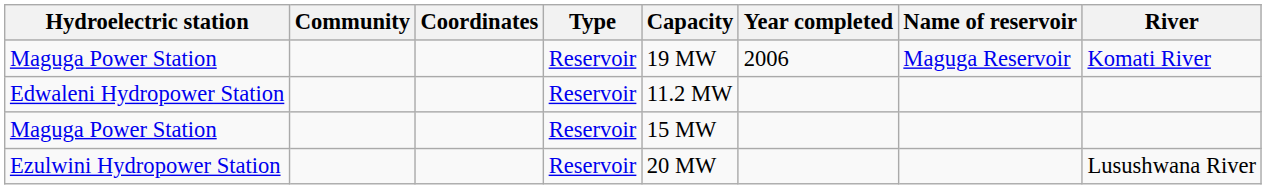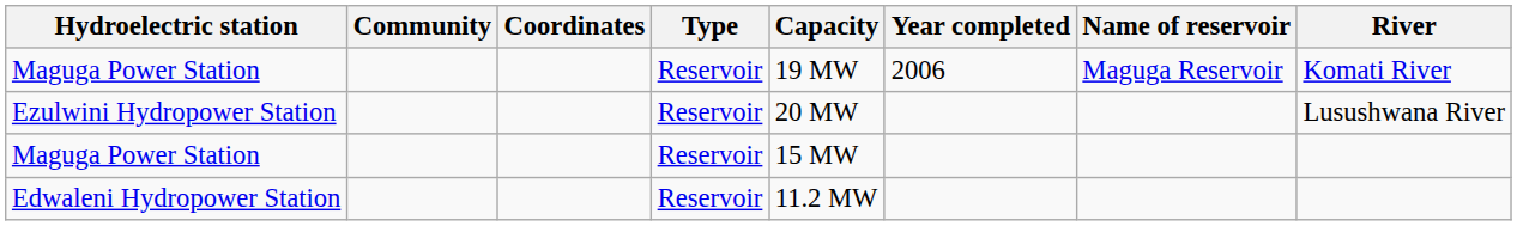rows swapped: Ezulwini Hydropower Station <-> Edwaleni Hydropower Station
